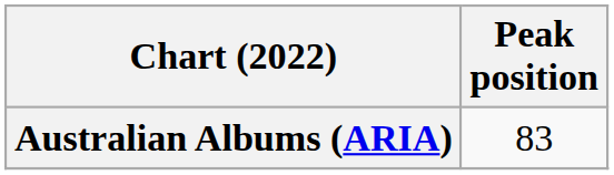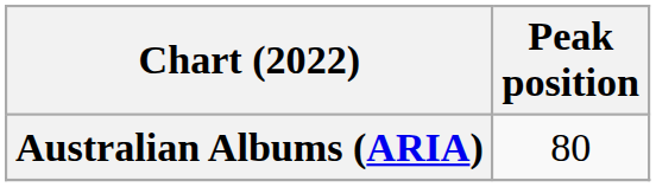Australian Albums (ARIA) | Peak position: 83 -> 80
